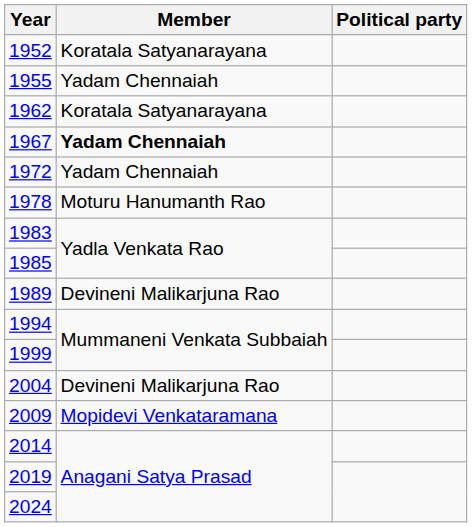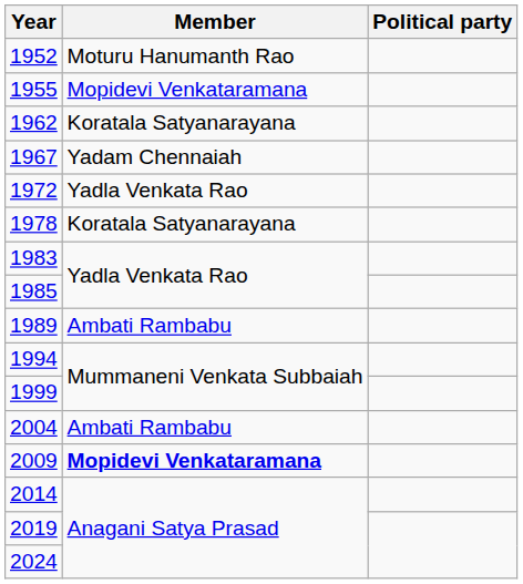1952 | Member: Koratala Satyanarayana -> Moturu Hanumanth Rao
1955 | Member: Yadam Chennaiah -> Mopidevi Venkataramana
1967 | Member: bold -> normal
1972 | Member: Yadam Chennaiah -> Yadla Venkata Rao
1978 | Member: Moturu Hanumanth Rao -> Koratala Satyanarayana
1989 | Member: Devineni Malikarjuna Rao -> Ambati Rambabu
2004 | Member: Devineni Malikarjuna Rao -> Ambati Rambabu
2009 | Member: normal -> bold
